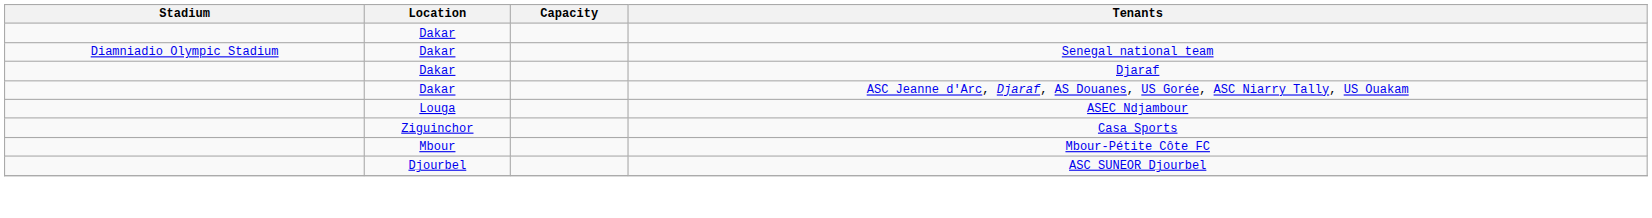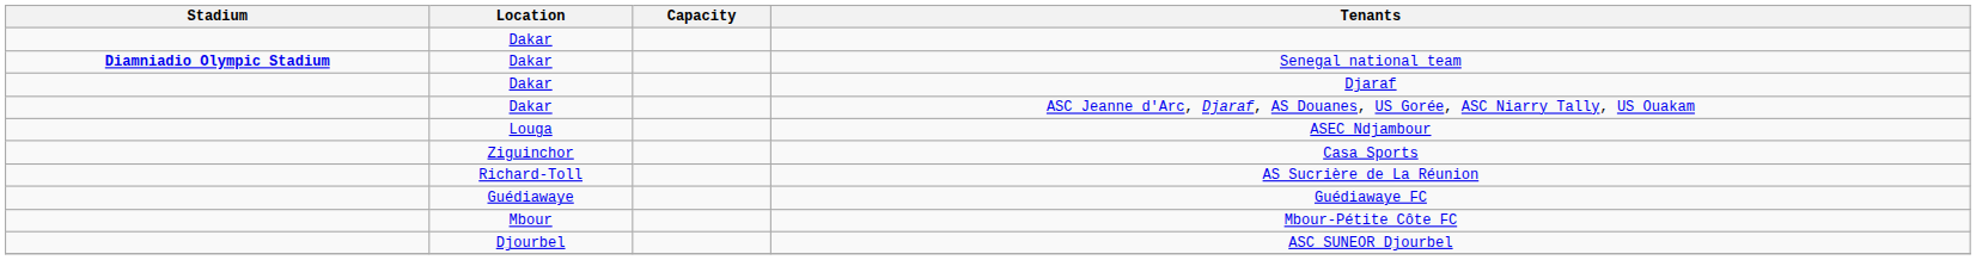Senegal national team | Stadium: normal -> bold
+ row: Richard-Toll | AS Sucrière de La Réunion
+ row: Guédiawaye | Guédiawaye FC
